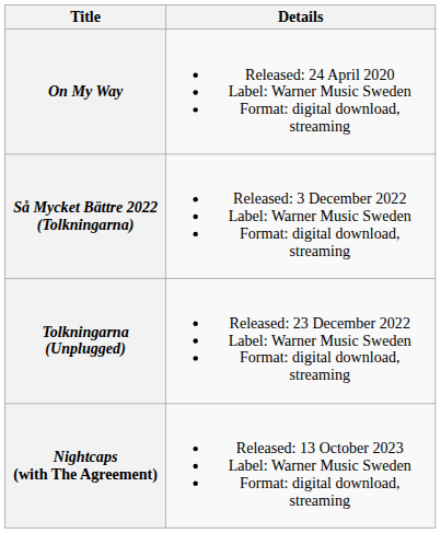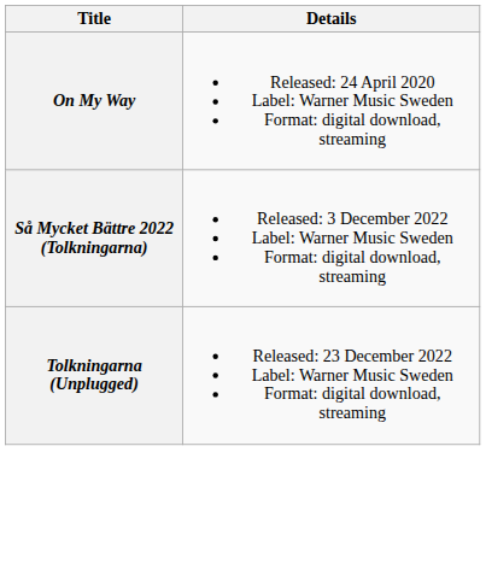- row: Nightcaps (with The Agreement) | Released: 13 October 2023 Label: Warner Music Sweden Format: digital download, streaming
